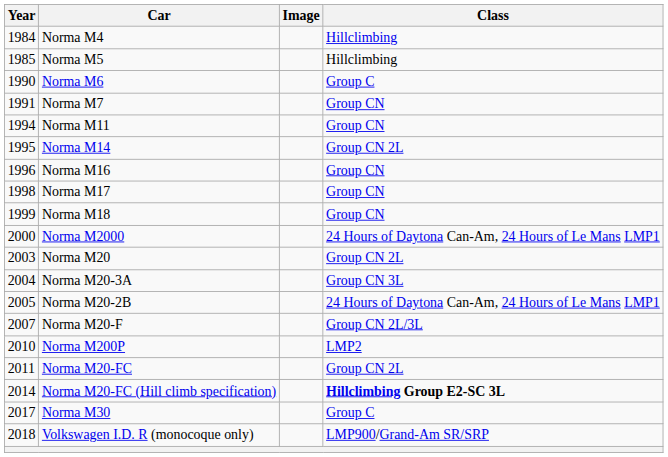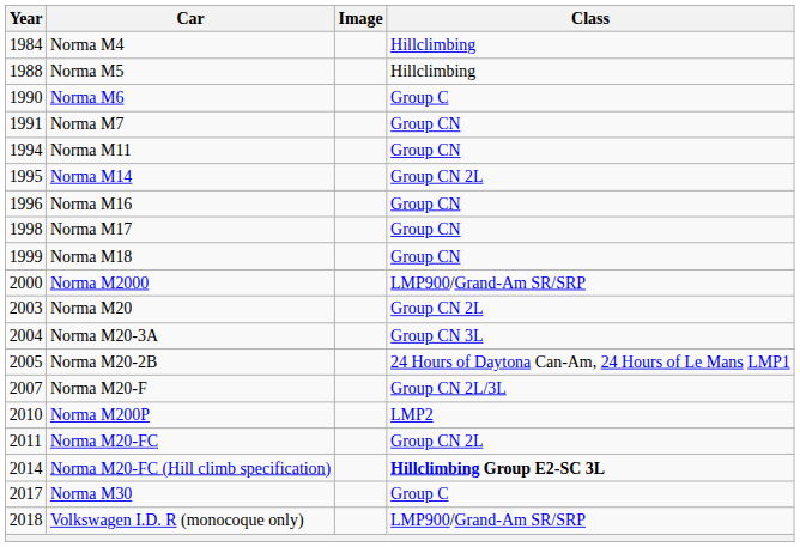Norma M5 | Year: 1985 -> 1988
Norma M2000 | Class: 24 Hours of Daytona Can-Am, 24 Hours of Le Mans LMP1 -> LMP900/Grand-Am SR/SRP
